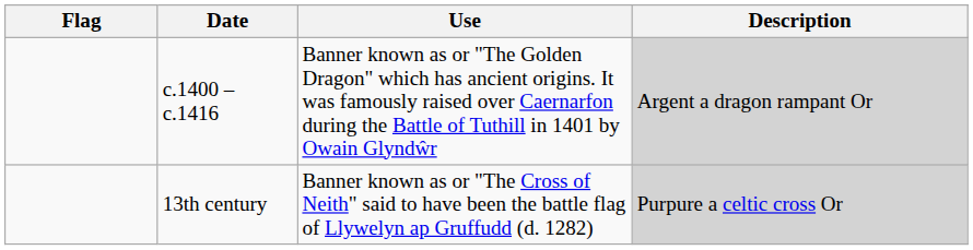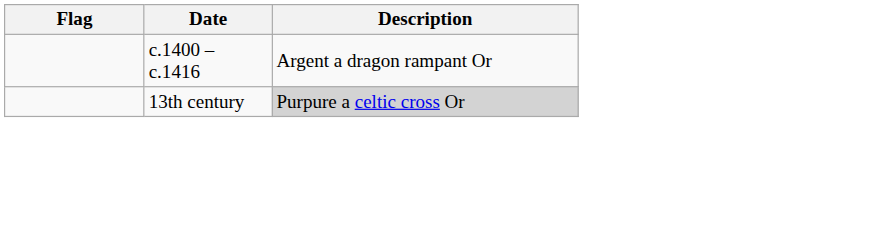- column: Use | Banner known as or "The Golden Dragon" which has ancient origins. It was famously raised over Caernarfon during the Battle of Tuthill in 1401 by Owain Glyndŵr | Banner known as or "The Cross of Neith" said to have been the battle flag of Llywelyn ap Gruffudd (d. 1282)
c.1400 – c.1416 | Description: lightgrey background -> no background
